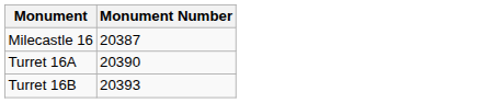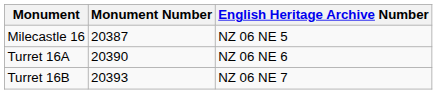+ column: English Heritage Archive Number | NZ 06 NE 5 | NZ 06 NE 6 | NZ 06 NE 7
